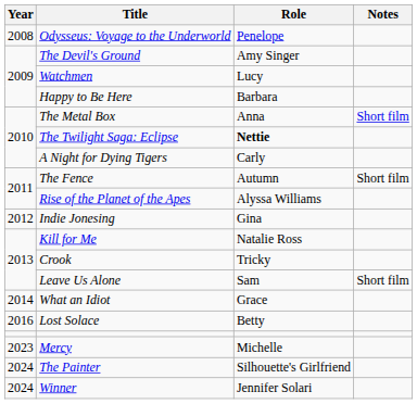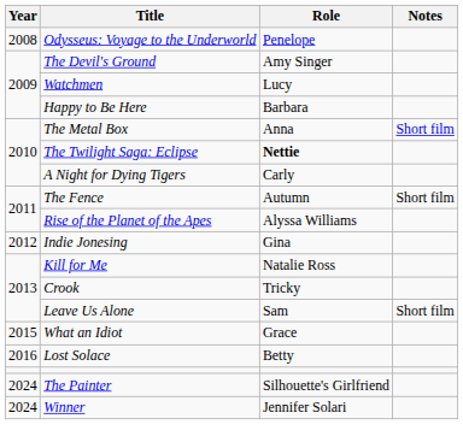What an Idiot | Year: 2014 -> 2015
- row: 2023 | Mercy | Michelle
